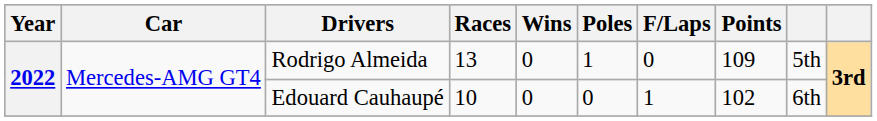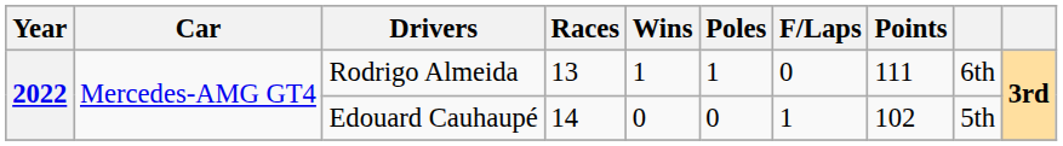Rodrigo Almeida | Wins: 0 -> 1
Rodrigo Almeida | Points: 109 -> 111
Rodrigo Almeida | column 9: 5th -> 6th
Edouard Cauhaupé | Races: 10 -> 14
Edouard Cauhaupé | column 9: 6th -> 5th
